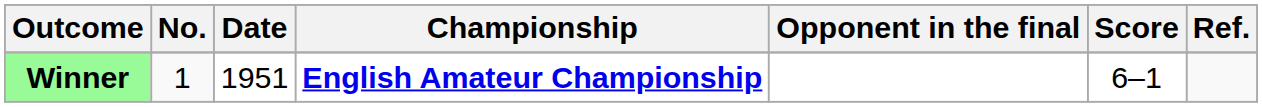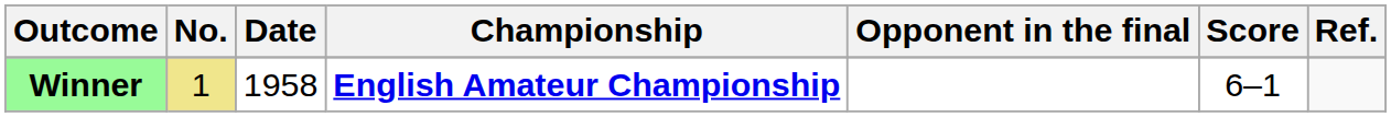Winner | No.: no background -> khaki background
Winner | Date: 1951 -> 1958
